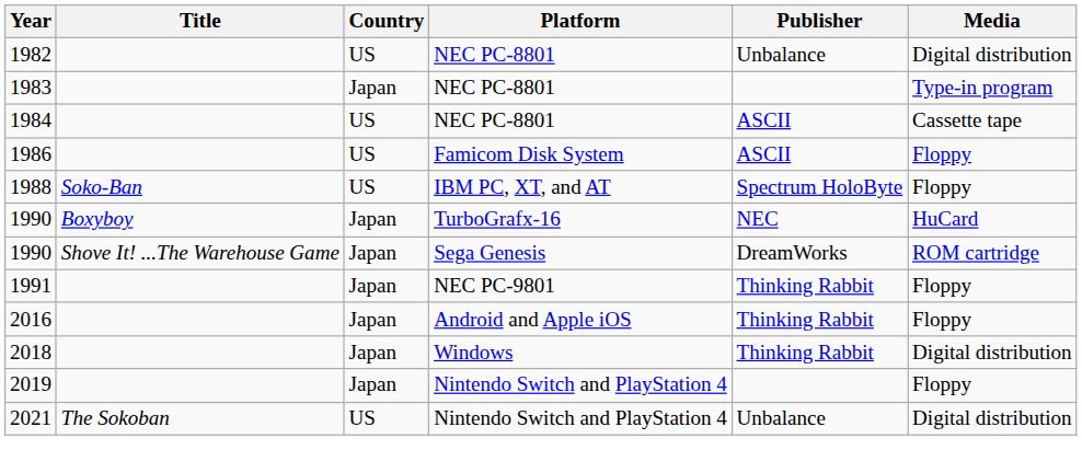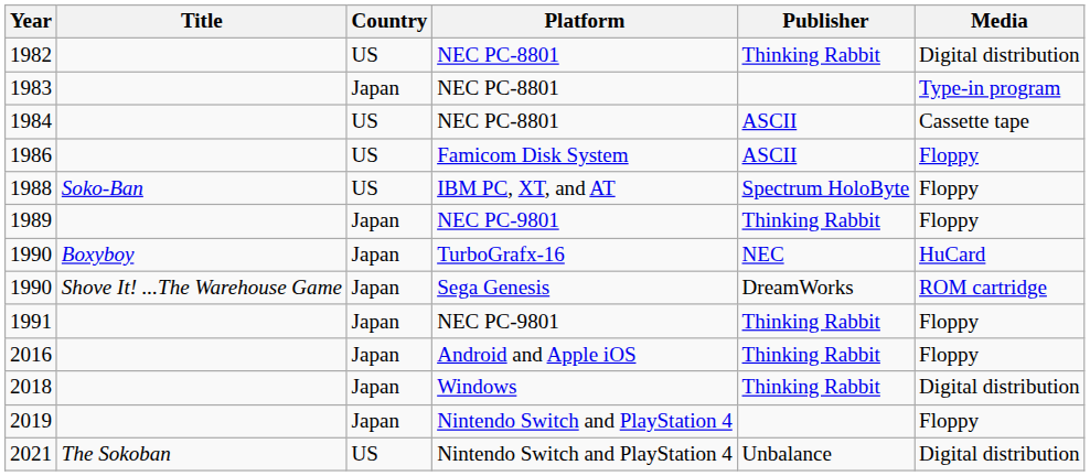1982 | Publisher: Unbalance -> Thinking Rabbit
+ row: 1989 | Japan | NEC PC-9801 | Thinking Rabbit | Floppy
